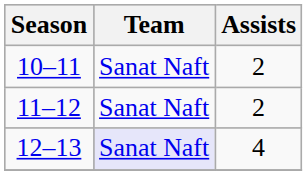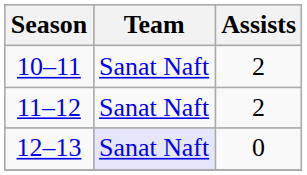12–13 | Assists: 4 -> 0
